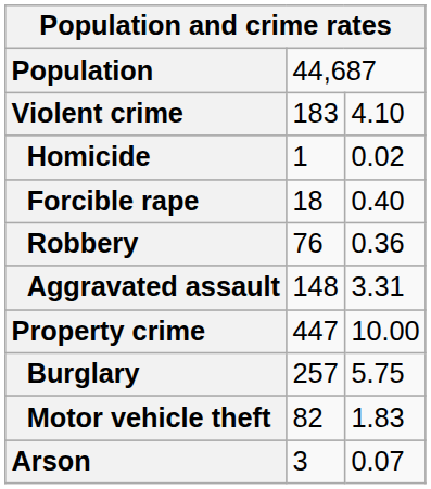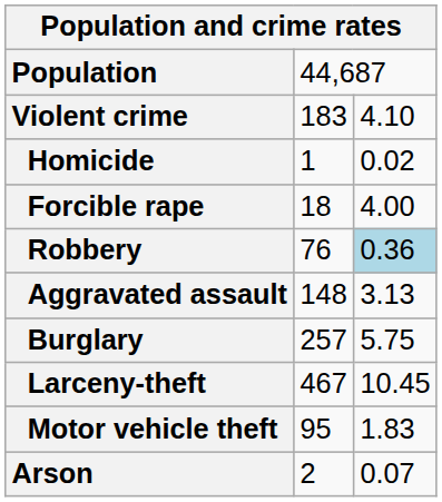Forcible rape | column 3: 0.40 -> 4.00
Robbery | column 3: no background -> lightblue background
Aggravated assault | column 3: 3.31 -> 3.13
- row: Property crime | 447 | 10.00
+ row: Larceny-theft | 467 | 10.45
Motor vehicle theft | column 2: 82 -> 95
Arson | column 2: 3 -> 2
